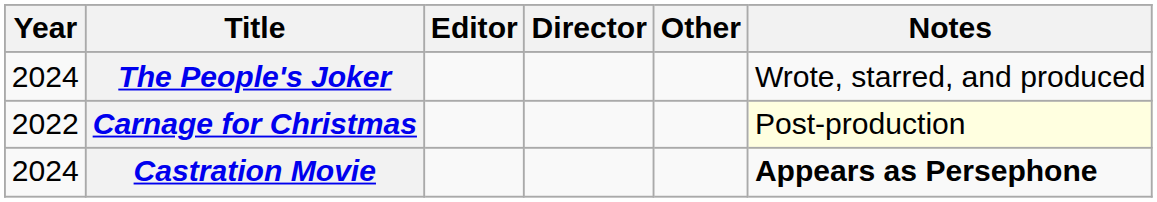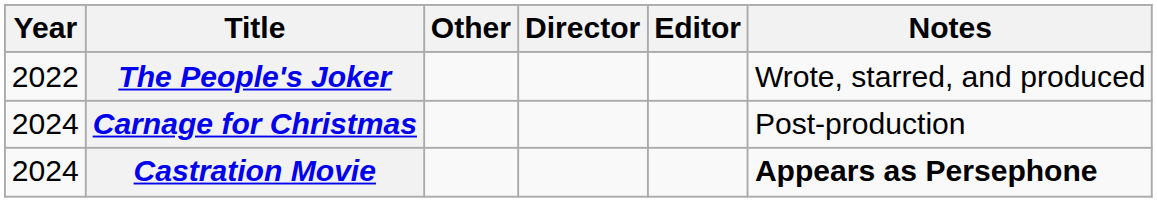columns swapped: Editor <-> Other
The People's Joker | Year: 2024 -> 2022
Carnage for Christmas | Year: 2022 -> 2024
Carnage for Christmas | Notes: lightyellow background -> no background
